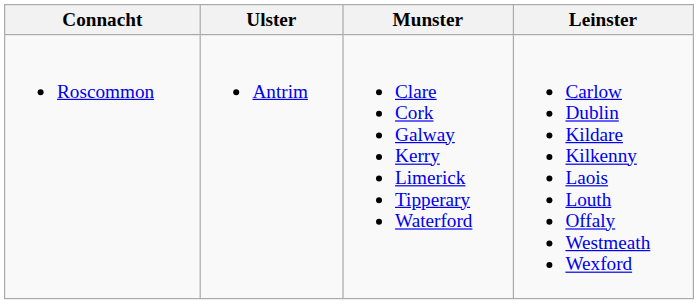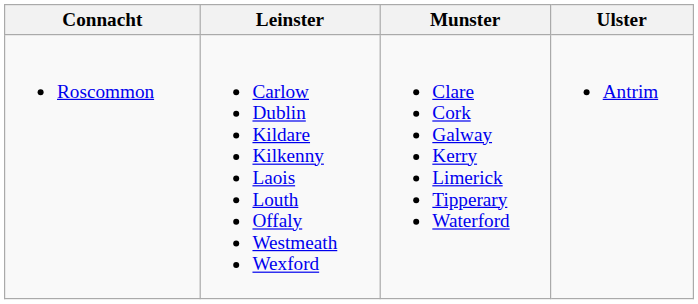columns swapped: Leinster <-> Ulster
